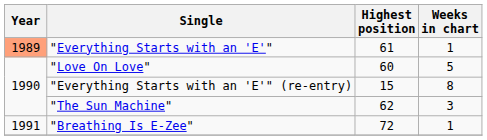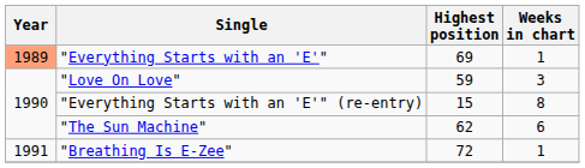"Everything Starts with an 'E'" | Highest position: 61 -> 69
"Love On Love" | Highest position: 60 -> 59
"Love On Love" | Weeks in chart: 5 -> 3
"The Sun Machine" | Weeks in chart: 3 -> 6
